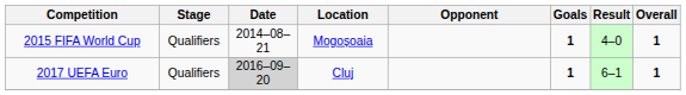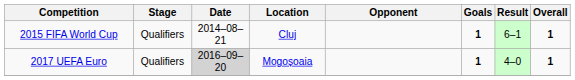2015 FIFA World Cup | Location: Mogoșoaia -> Cluj
2015 FIFA World Cup | Result: 4–0 -> 6–1
2017 UEFA Euro | Location: Cluj -> Mogoșoaia
2017 UEFA Euro | Result: 6–1 -> 4–0
